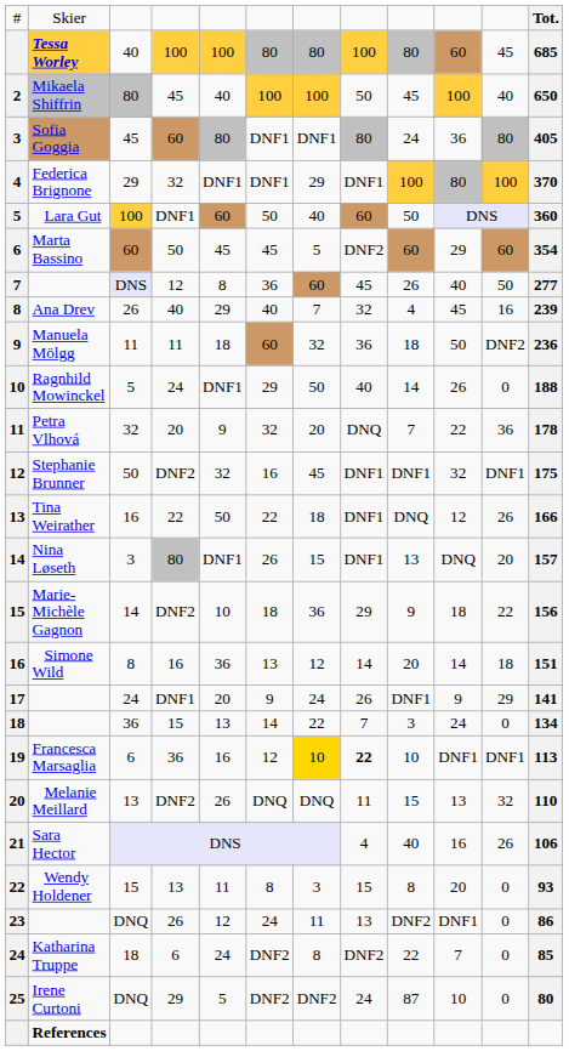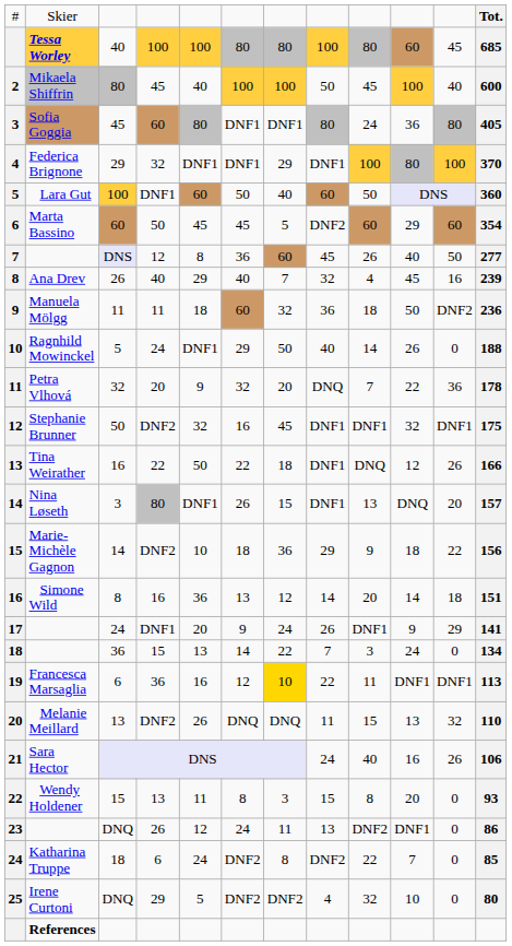2 | column 12: 650 -> 600
19 | column 8: bold -> normal
19 | column 9: 10 -> 11
21 | column 8: 4 -> 24
25 | column 8: 24 -> 4
25 | column 9: 87 -> 32
